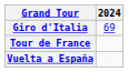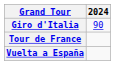Giro d'Italia | 2024: 69 -> 90
